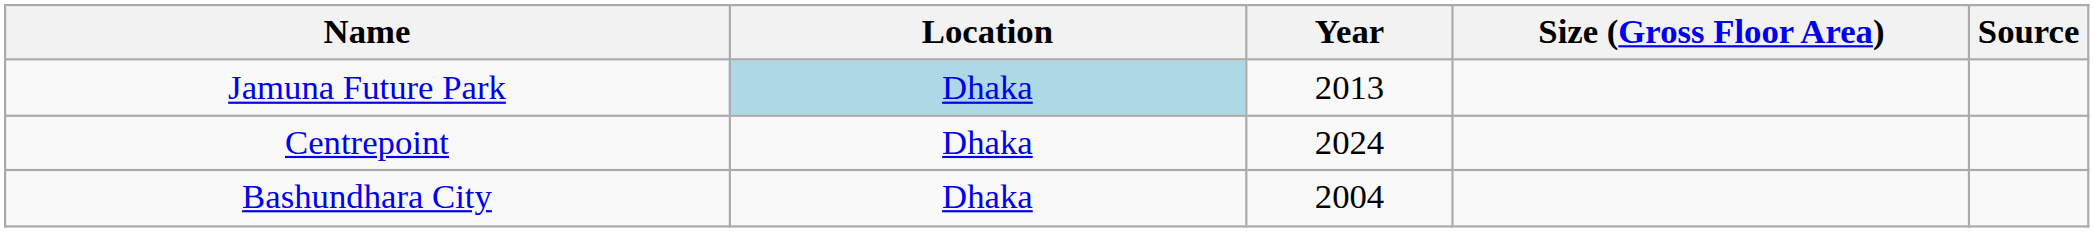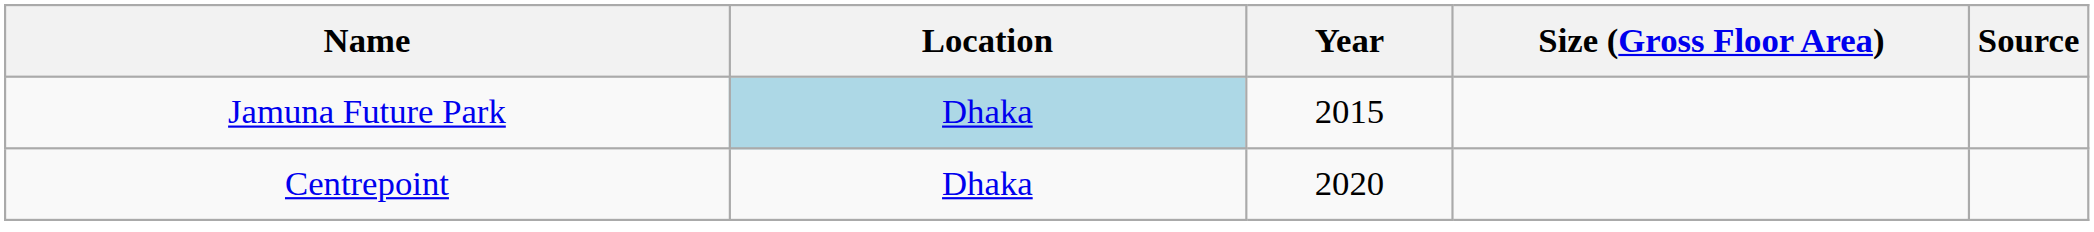Jamuna Future Park | Year: 2013 -> 2015
Centrepoint | Year: 2024 -> 2020
- row: Bashundhara City | Dhaka | 2004
